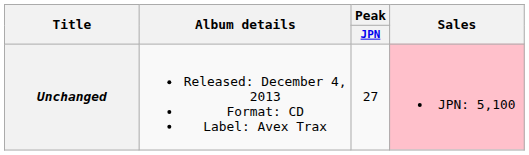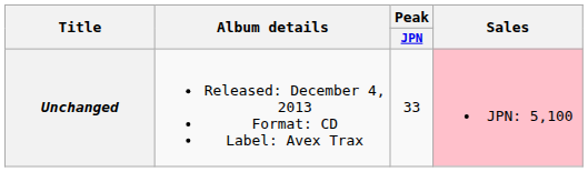Unchanged | Peak / JPN: 27 -> 33
